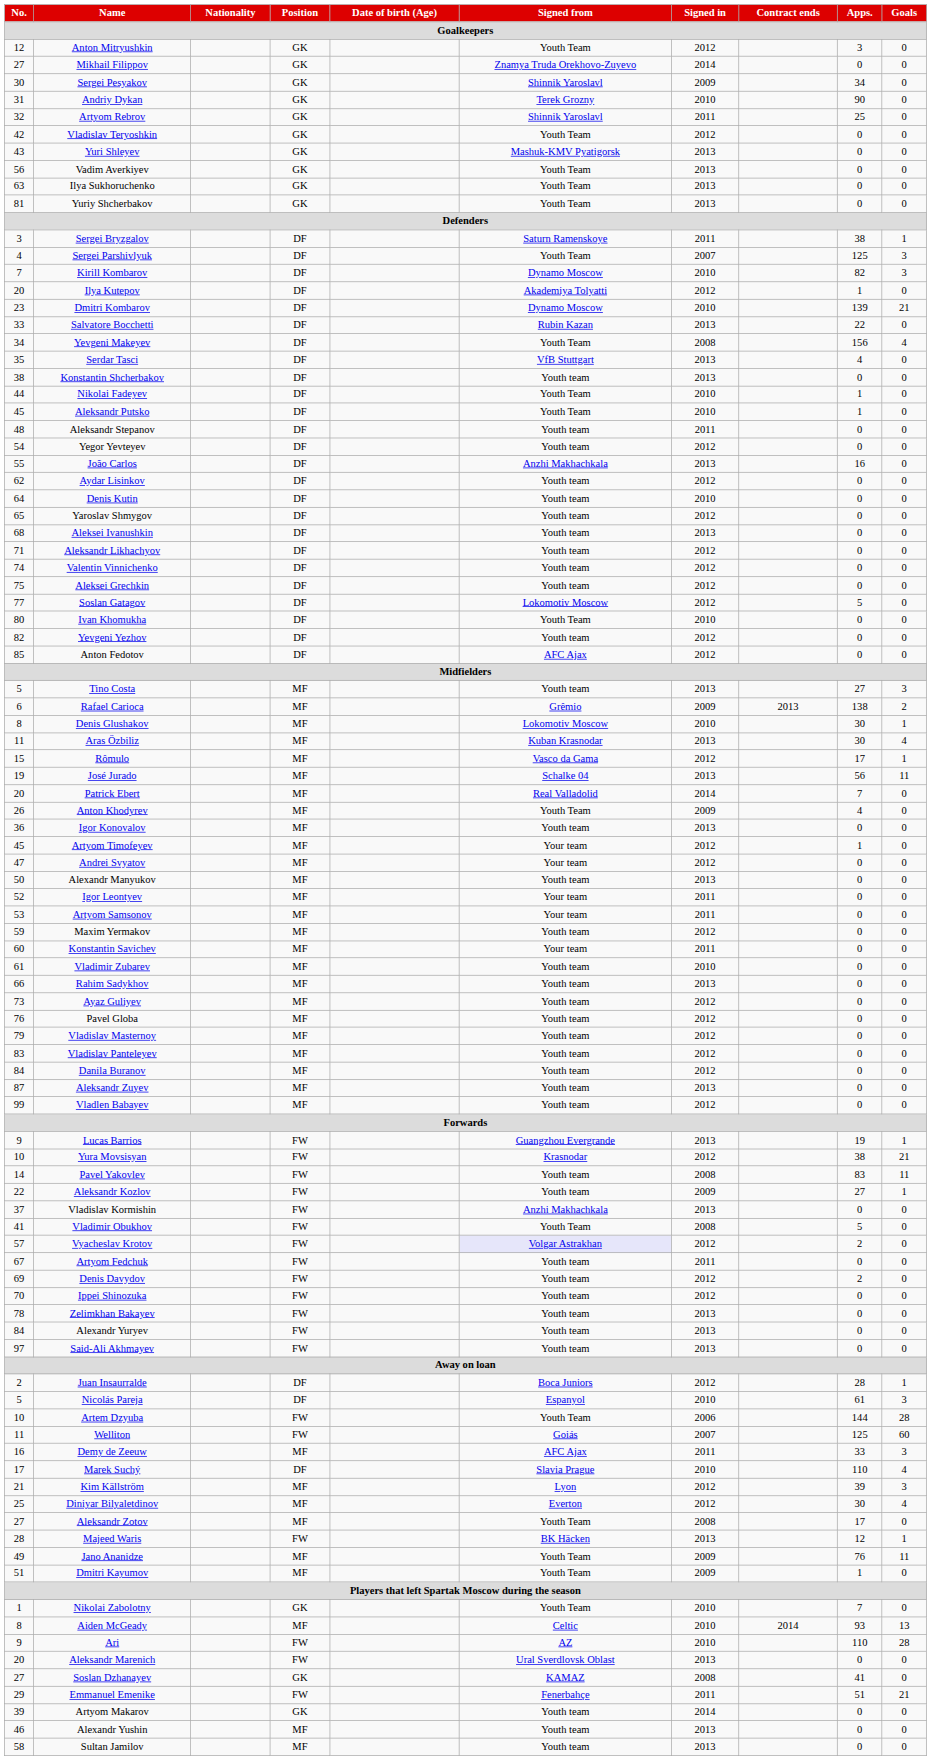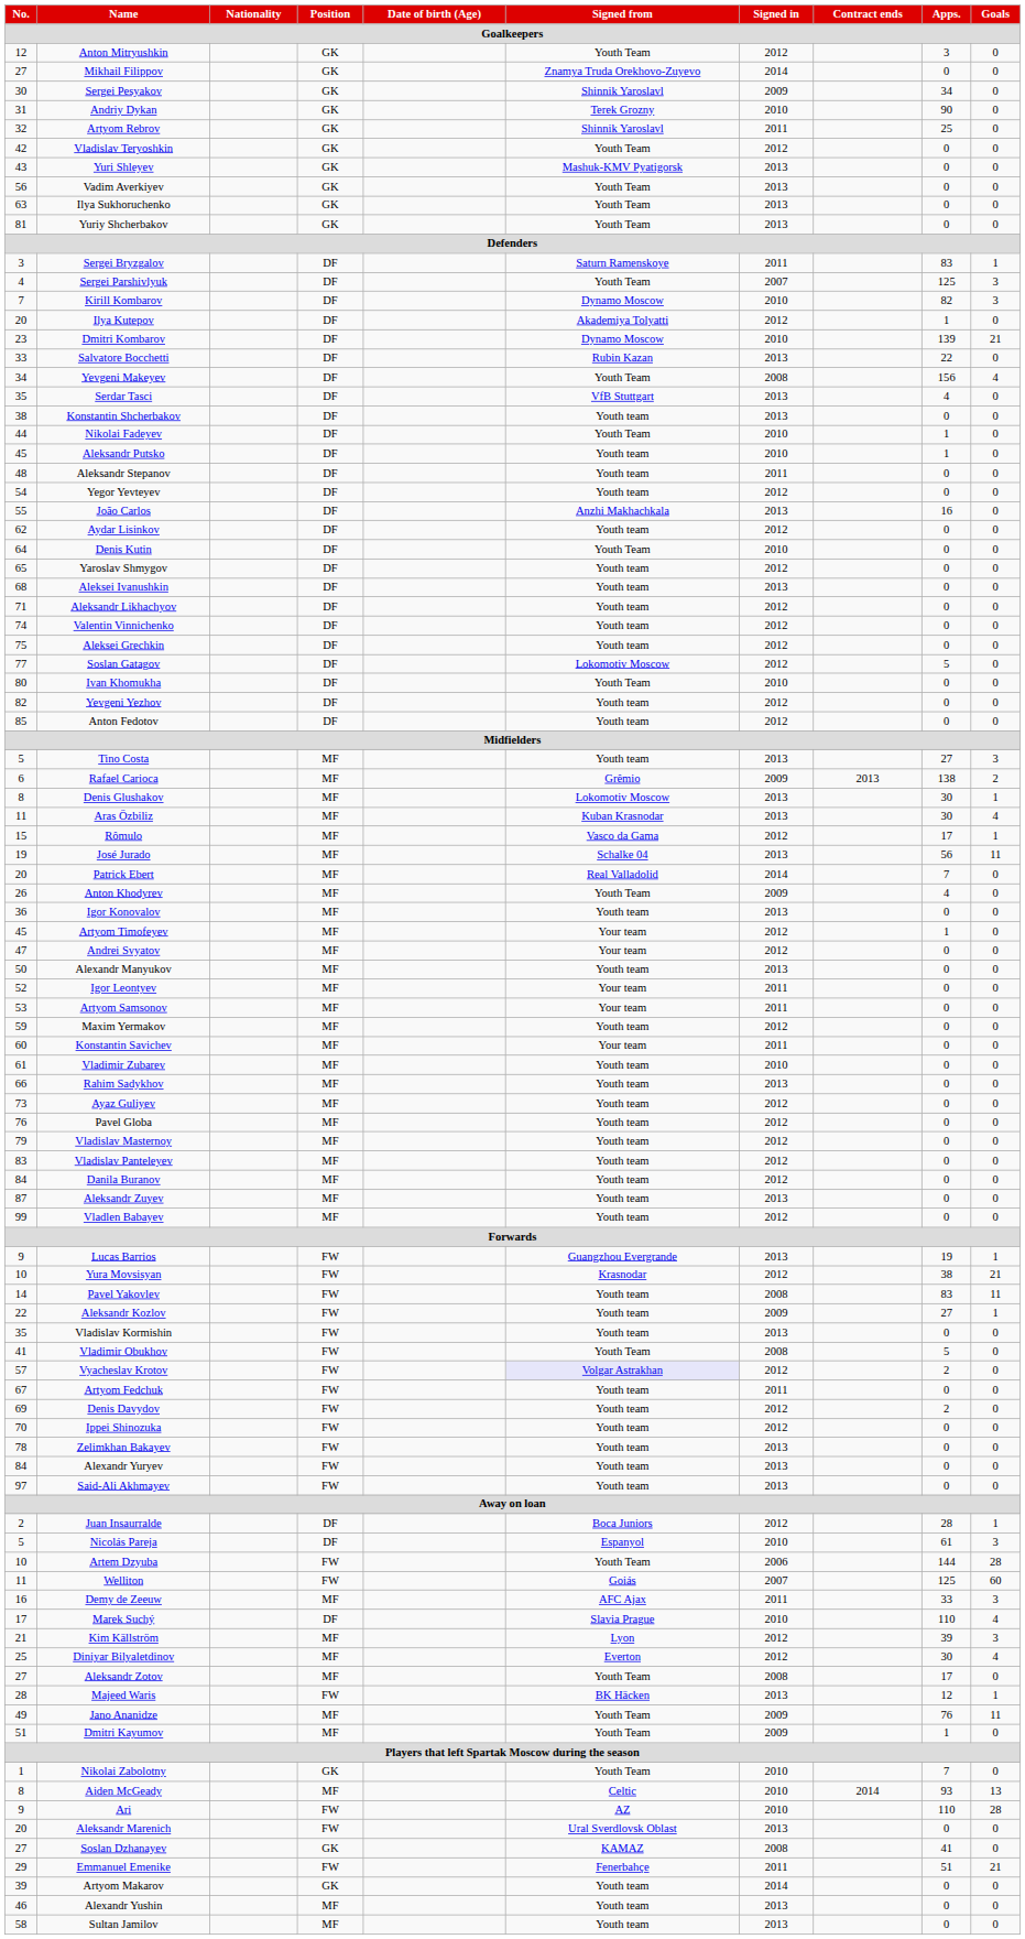Sergei Bryzgalov | Apps.: 38 -> 83
Aleksandr Putsko | Signed from: Youth Team -> Youth team
Denis Kutin | Signed from: Youth team -> Youth Team
Anton Fedotov | Signed from: AFC Ajax -> Youth team
Denis Glushakov | Signed in: 2010 -> 2013
Vladislav Kormishin | No.: 37 -> 35
Vladislav Kormishin | Signed from: Anzhi Makhachkala -> Youth team
